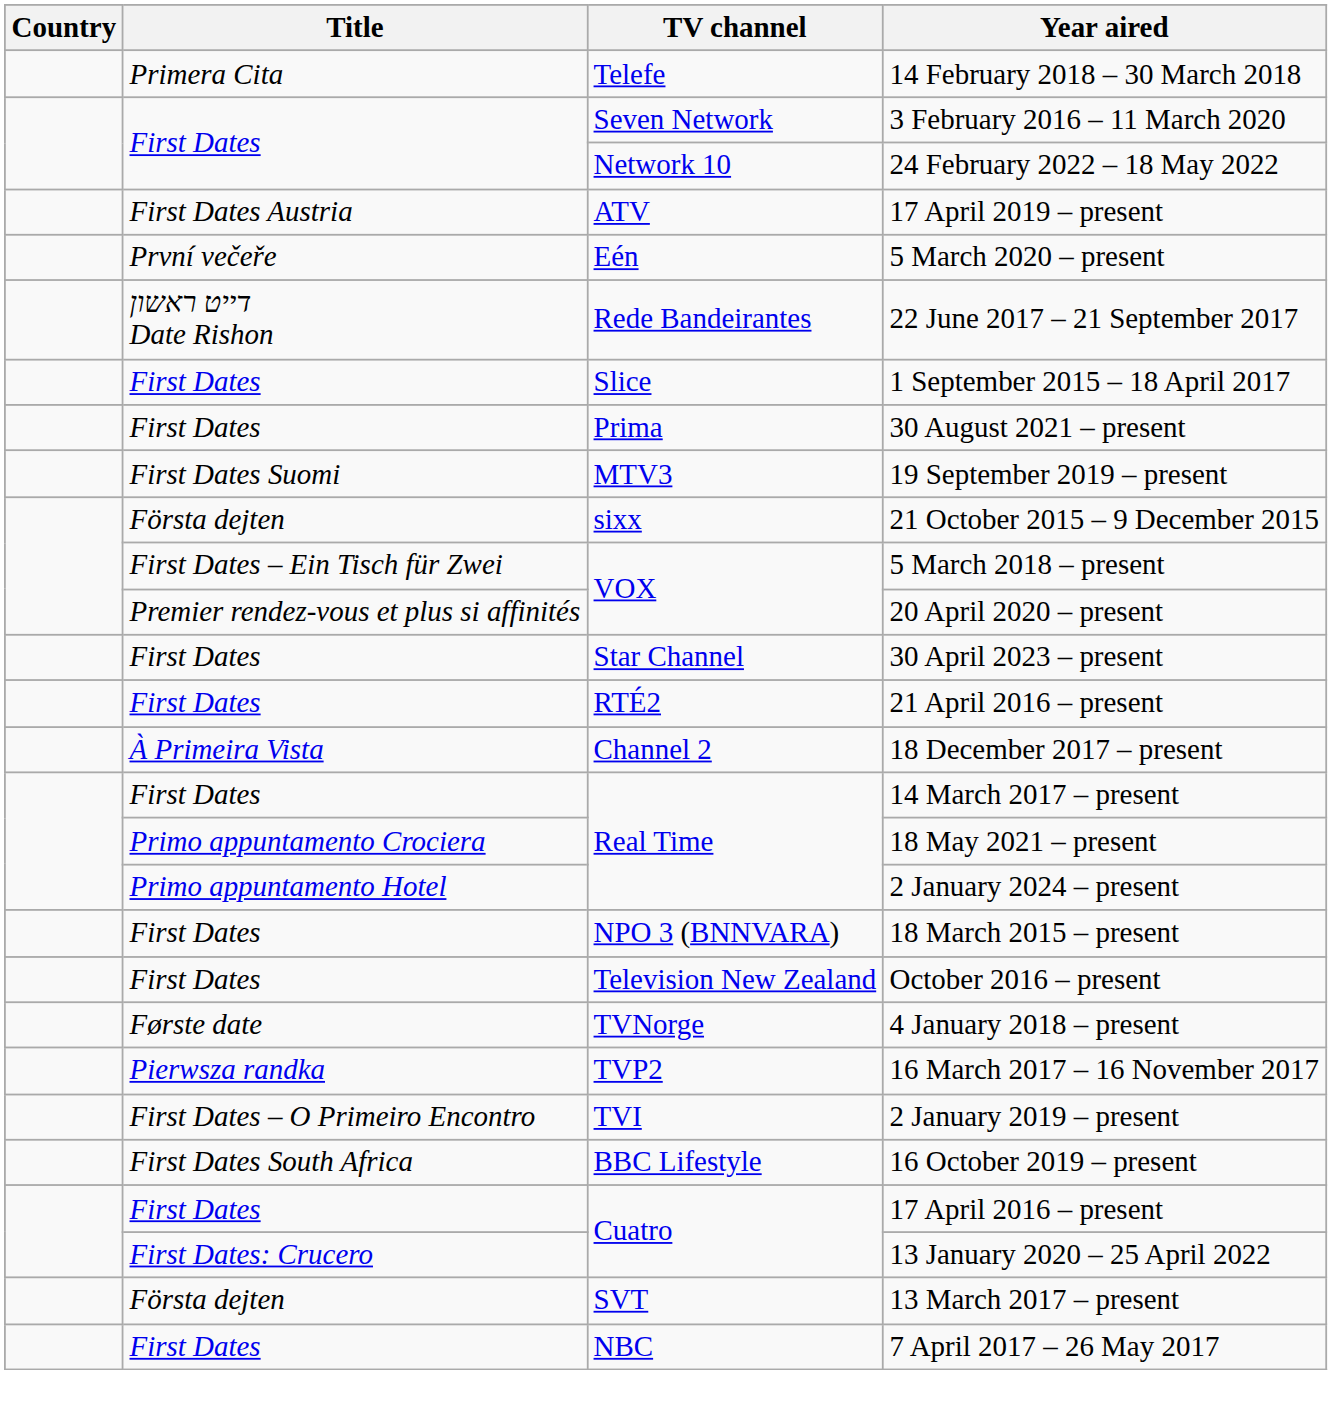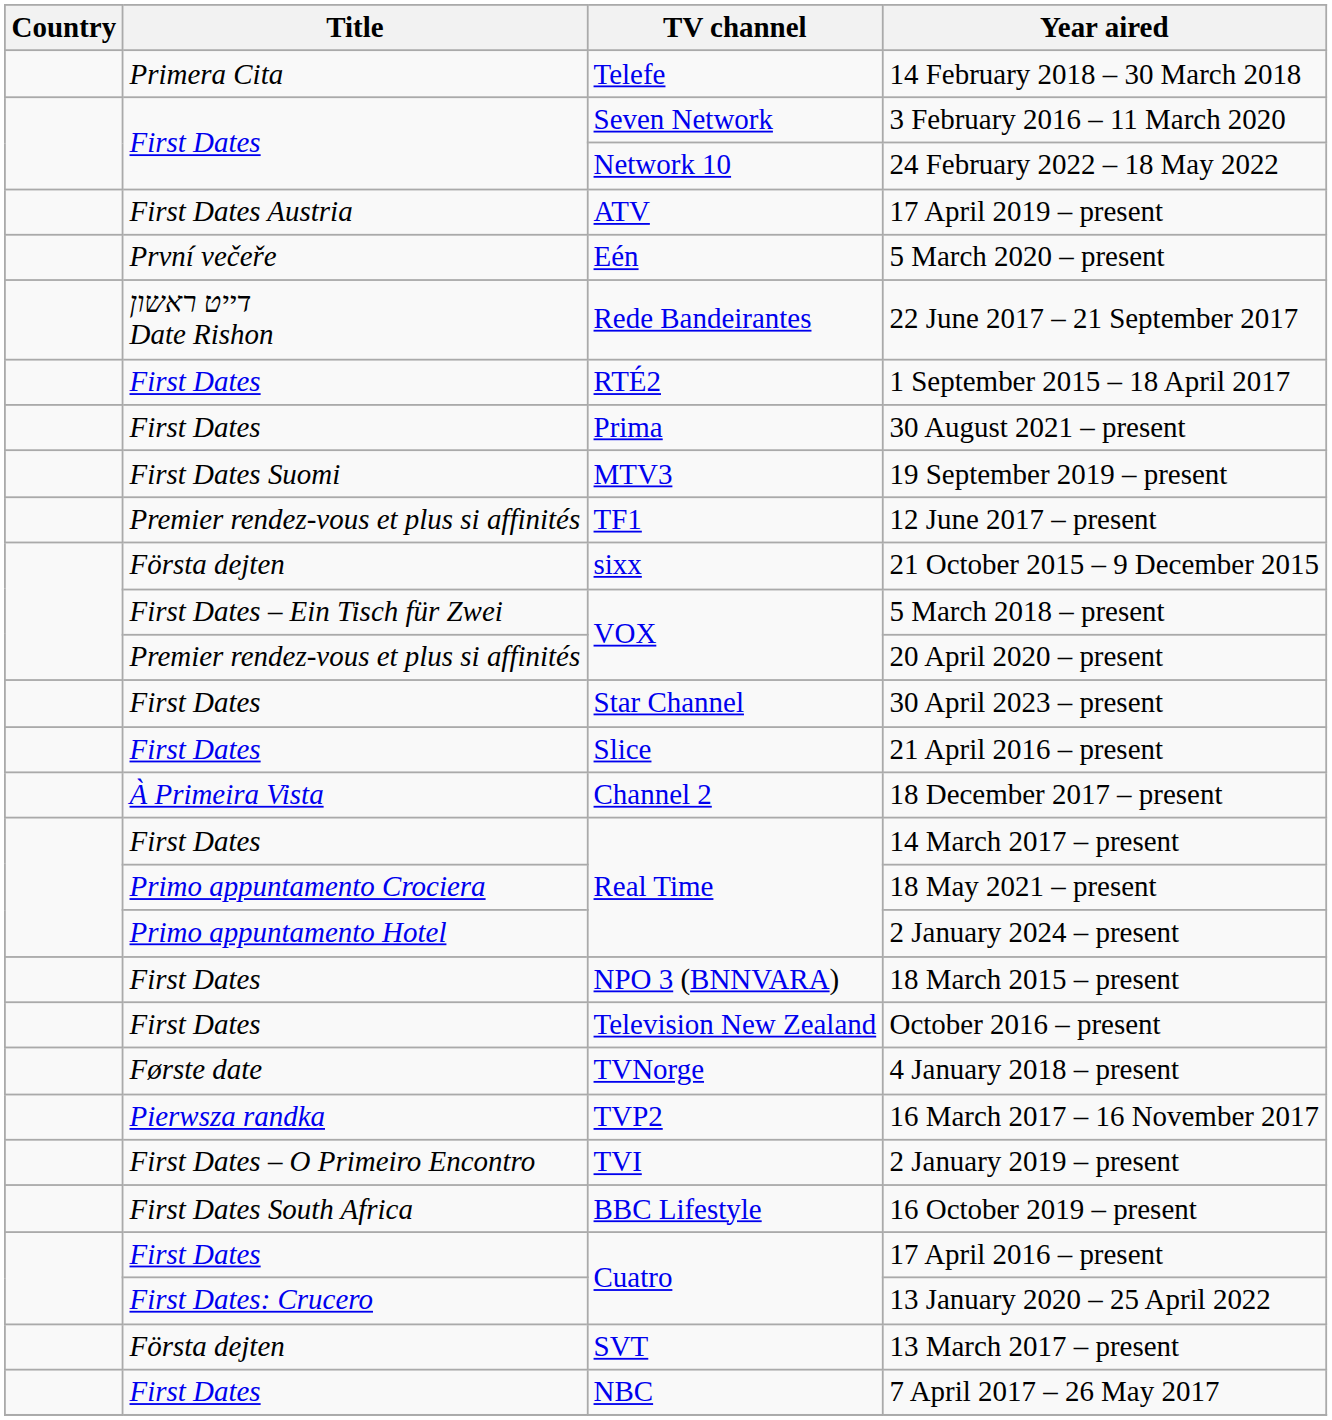1 September 2015 – 18 April 2017 | TV channel: Slice -> RTÉ2
+ row: Premier rendez-vous et plus si affinités | TF1 | 12 June 2017 – present
21 April 2016 – present | TV channel: RTÉ2 -> Slice
